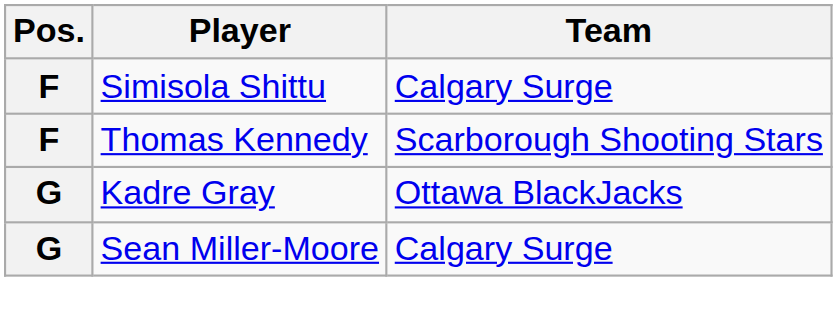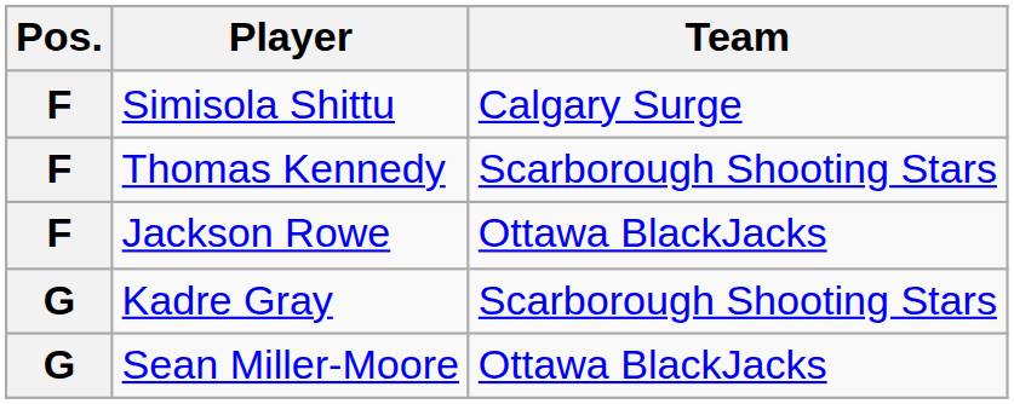+ row: F | Jackson Rowe | Ottawa BlackJacks
Kadre Gray | Team: Ottawa BlackJacks -> Scarborough Shooting Stars
Sean Miller-Moore | Team: Calgary Surge -> Ottawa BlackJacks
